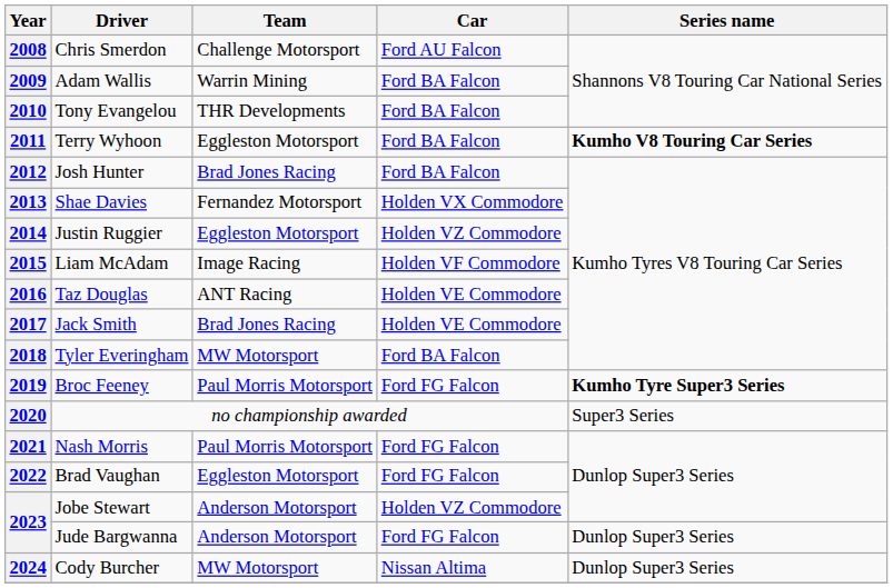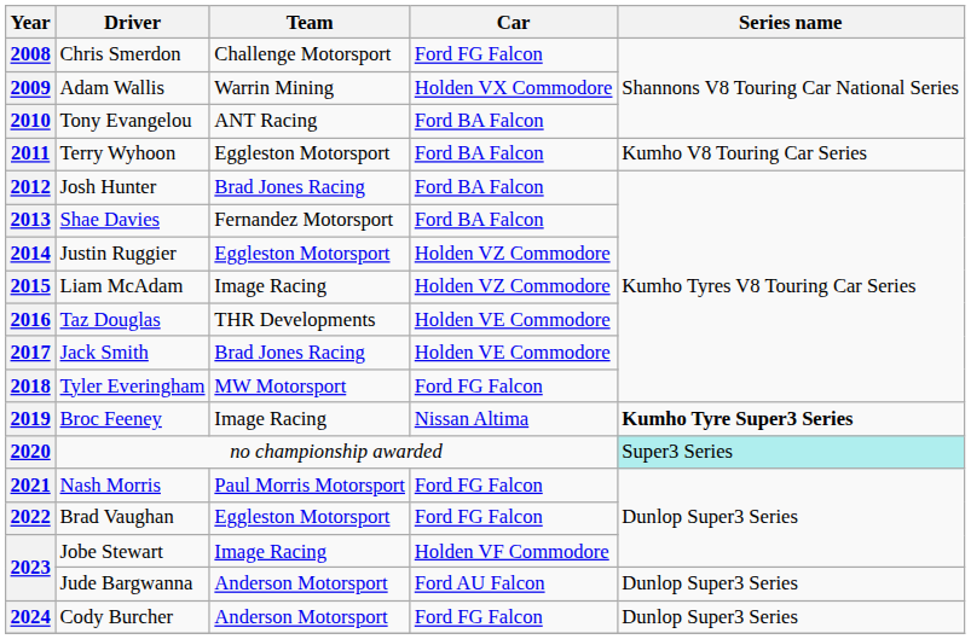2008 | Car: Ford AU Falcon -> Ford FG Falcon
2009 | Car: Ford BA Falcon -> Holden VX Commodore
2010 | Team: THR Developments -> ANT Racing
2011 | Series name: bold -> normal
2013 | Car: Holden VX Commodore -> Ford BA Falcon
2015 | Car: Holden VF Commodore -> Holden VZ Commodore
2016 | Team: ANT Racing -> THR Developments
2018 | Car: Ford BA Falcon -> Ford FG Falcon
2019 | Team: Paul Morris Motorsport -> Image Racing
2019 | Car: Ford FG Falcon -> Nissan Altima
2020 | Series name: no background -> paleturquoise background
2023 / Jobe Stewart | Team: Anderson Motorsport -> Image Racing
2023 / Jobe Stewart | Car: Holden VZ Commodore -> Holden VF Commodore
2023 / Jude Bargwanna | Car: Ford FG Falcon -> Ford AU Falcon
2024 | Team: MW Motorsport -> Anderson Motorsport
2024 | Car: Nissan Altima -> Ford FG Falcon
